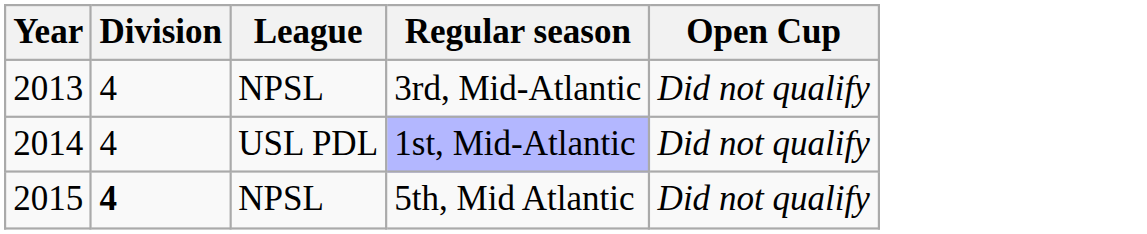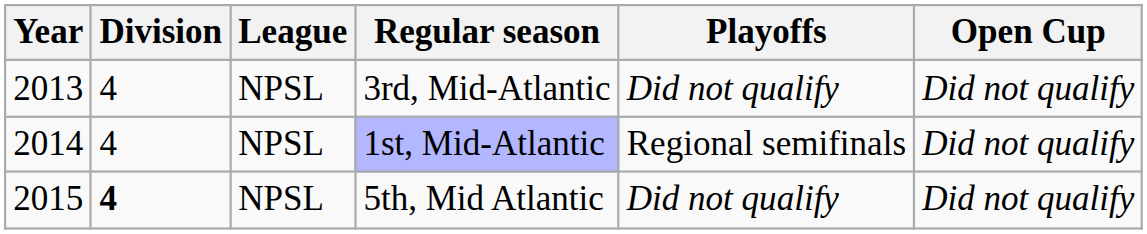+ column: Playoffs | Did not qualify | Regional semifinals | Did not qualify
1st, Mid-Atlantic | League: USL PDL -> NPSL
